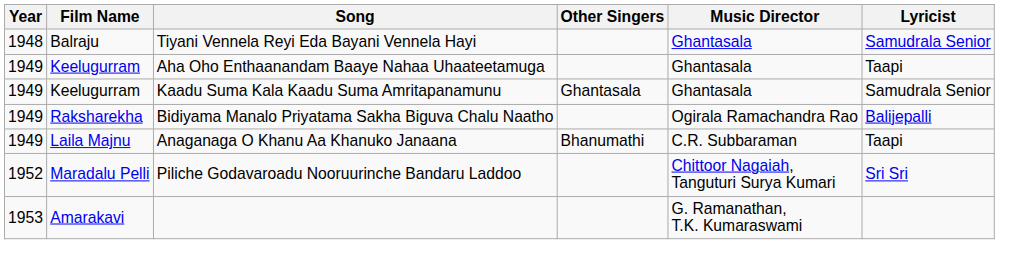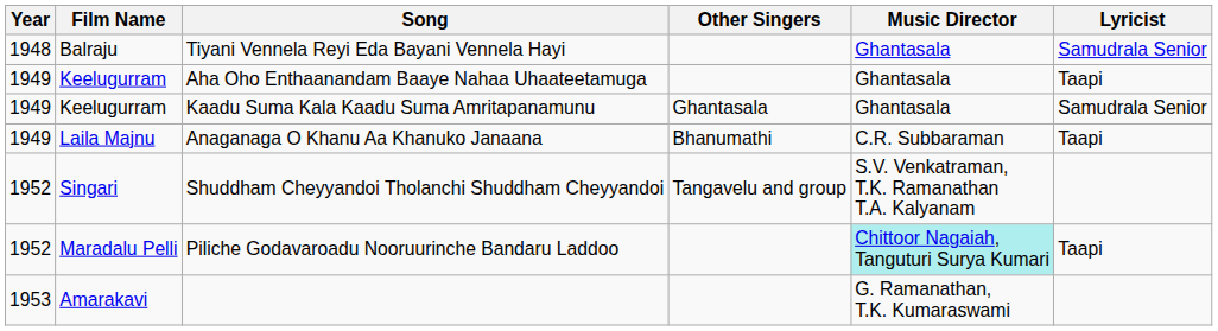- row: 1949 | Raksharekha | Bidiyama Manalo Priyatama Sakha Biguva Chalu Naatho | Ogirala Ramachandra Rao | Balijepalli
+ row: 1952 | Singari | Shuddham Cheyyandoi Tholanchi Shuddham Cheyyandoi | Tangavelu and group | S.V. Venkatraman, T.K. Ramanathan T.A. Kalyanam
Piliche Godavaroadu Nooruurinche Bandaru Laddoo | Music Director: no background -> paleturquoise background
Piliche Godavaroadu Nooruurinche Bandaru Laddoo | Lyricist: Sri Sri -> Taapi
